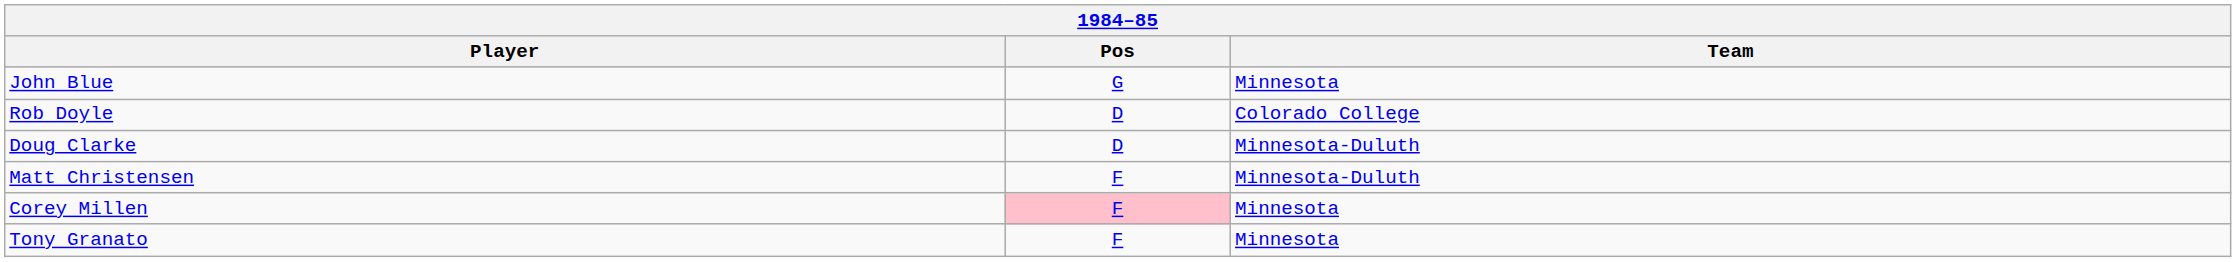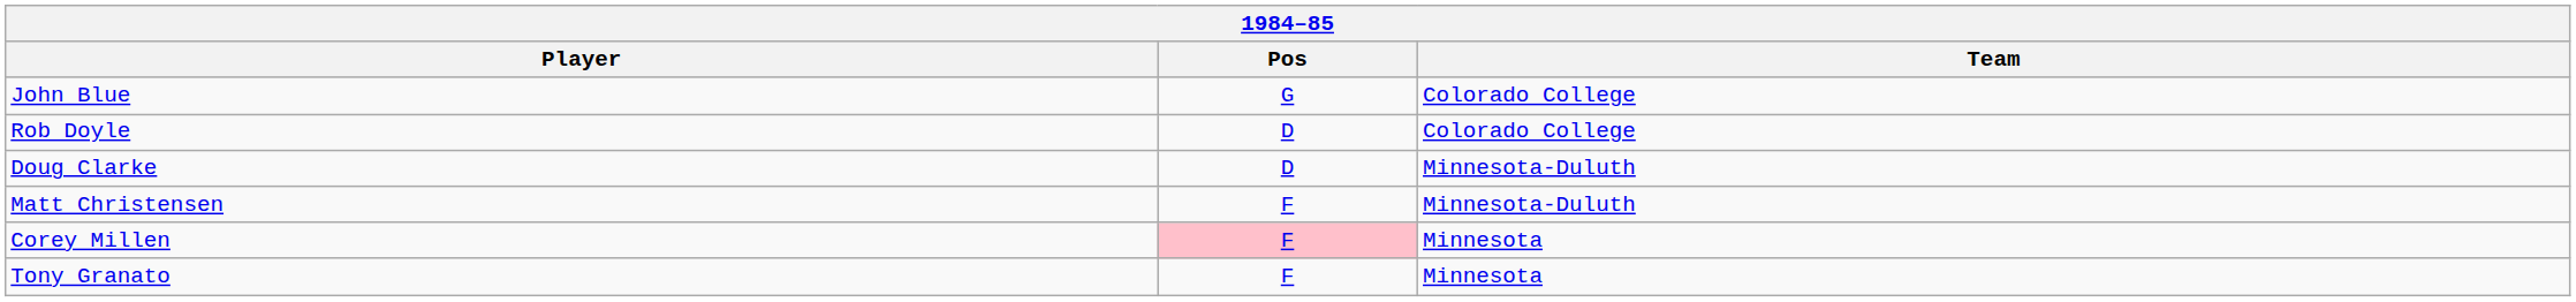John Blue | Team: Minnesota -> Colorado College
